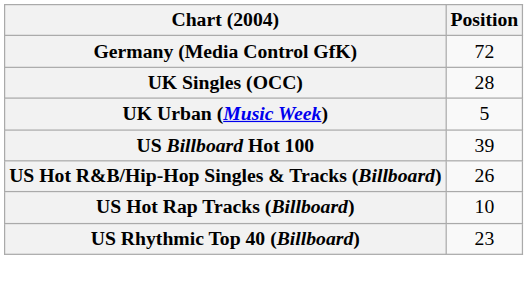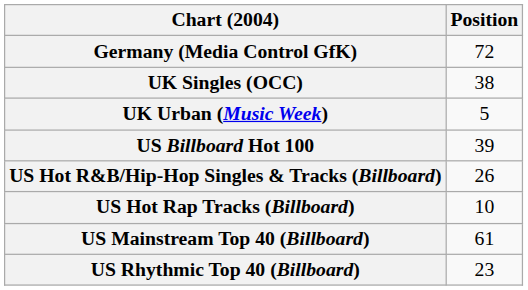UK Singles (OCC) | Position: 28 -> 38
+ row: US Mainstream Top 40 (Billboard) | 61
